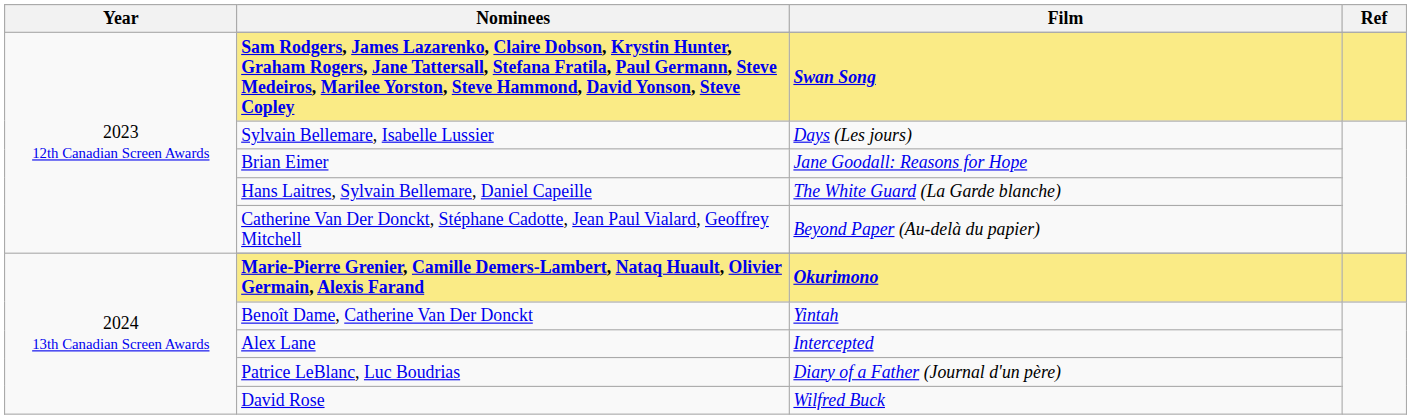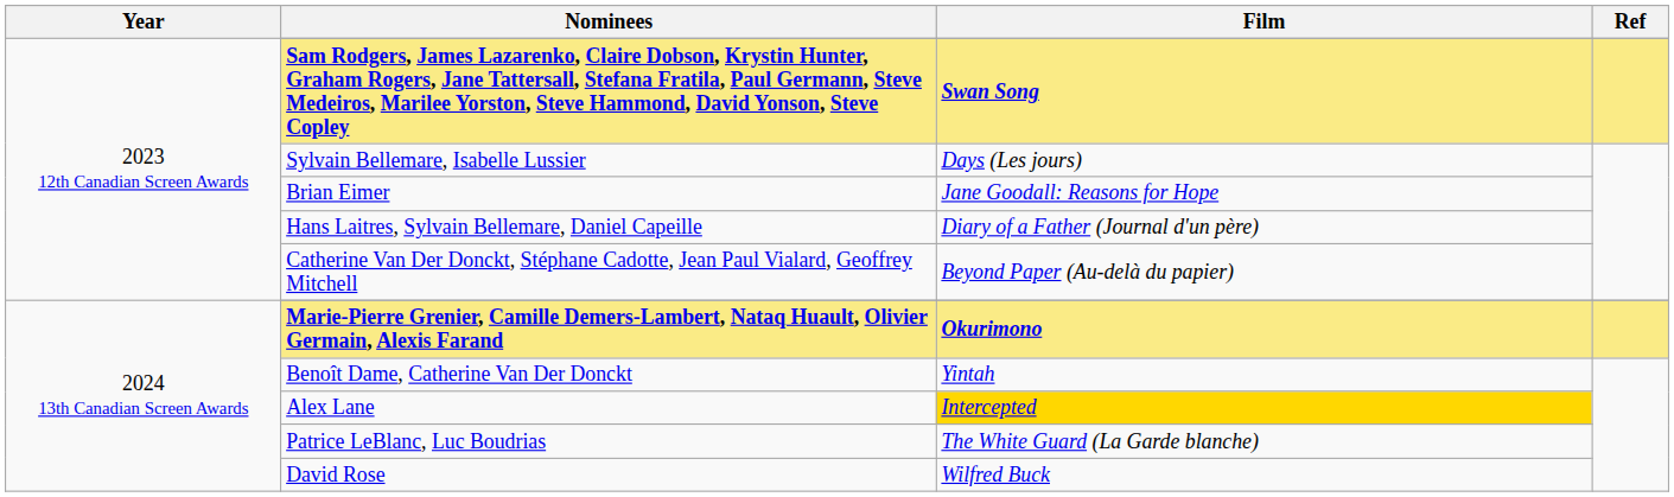Hans Laitres, Sylvain Bellemare, Daniel Capeille | Film: The White Guard (La Garde blanche) -> Diary of a Father (Journal d'un père)
Alex Lane | Film: no background -> gold background
Patrice LeBlanc, Luc Boudrias | Film: Diary of a Father (Journal d'un père) -> The White Guard (La Garde blanche)
